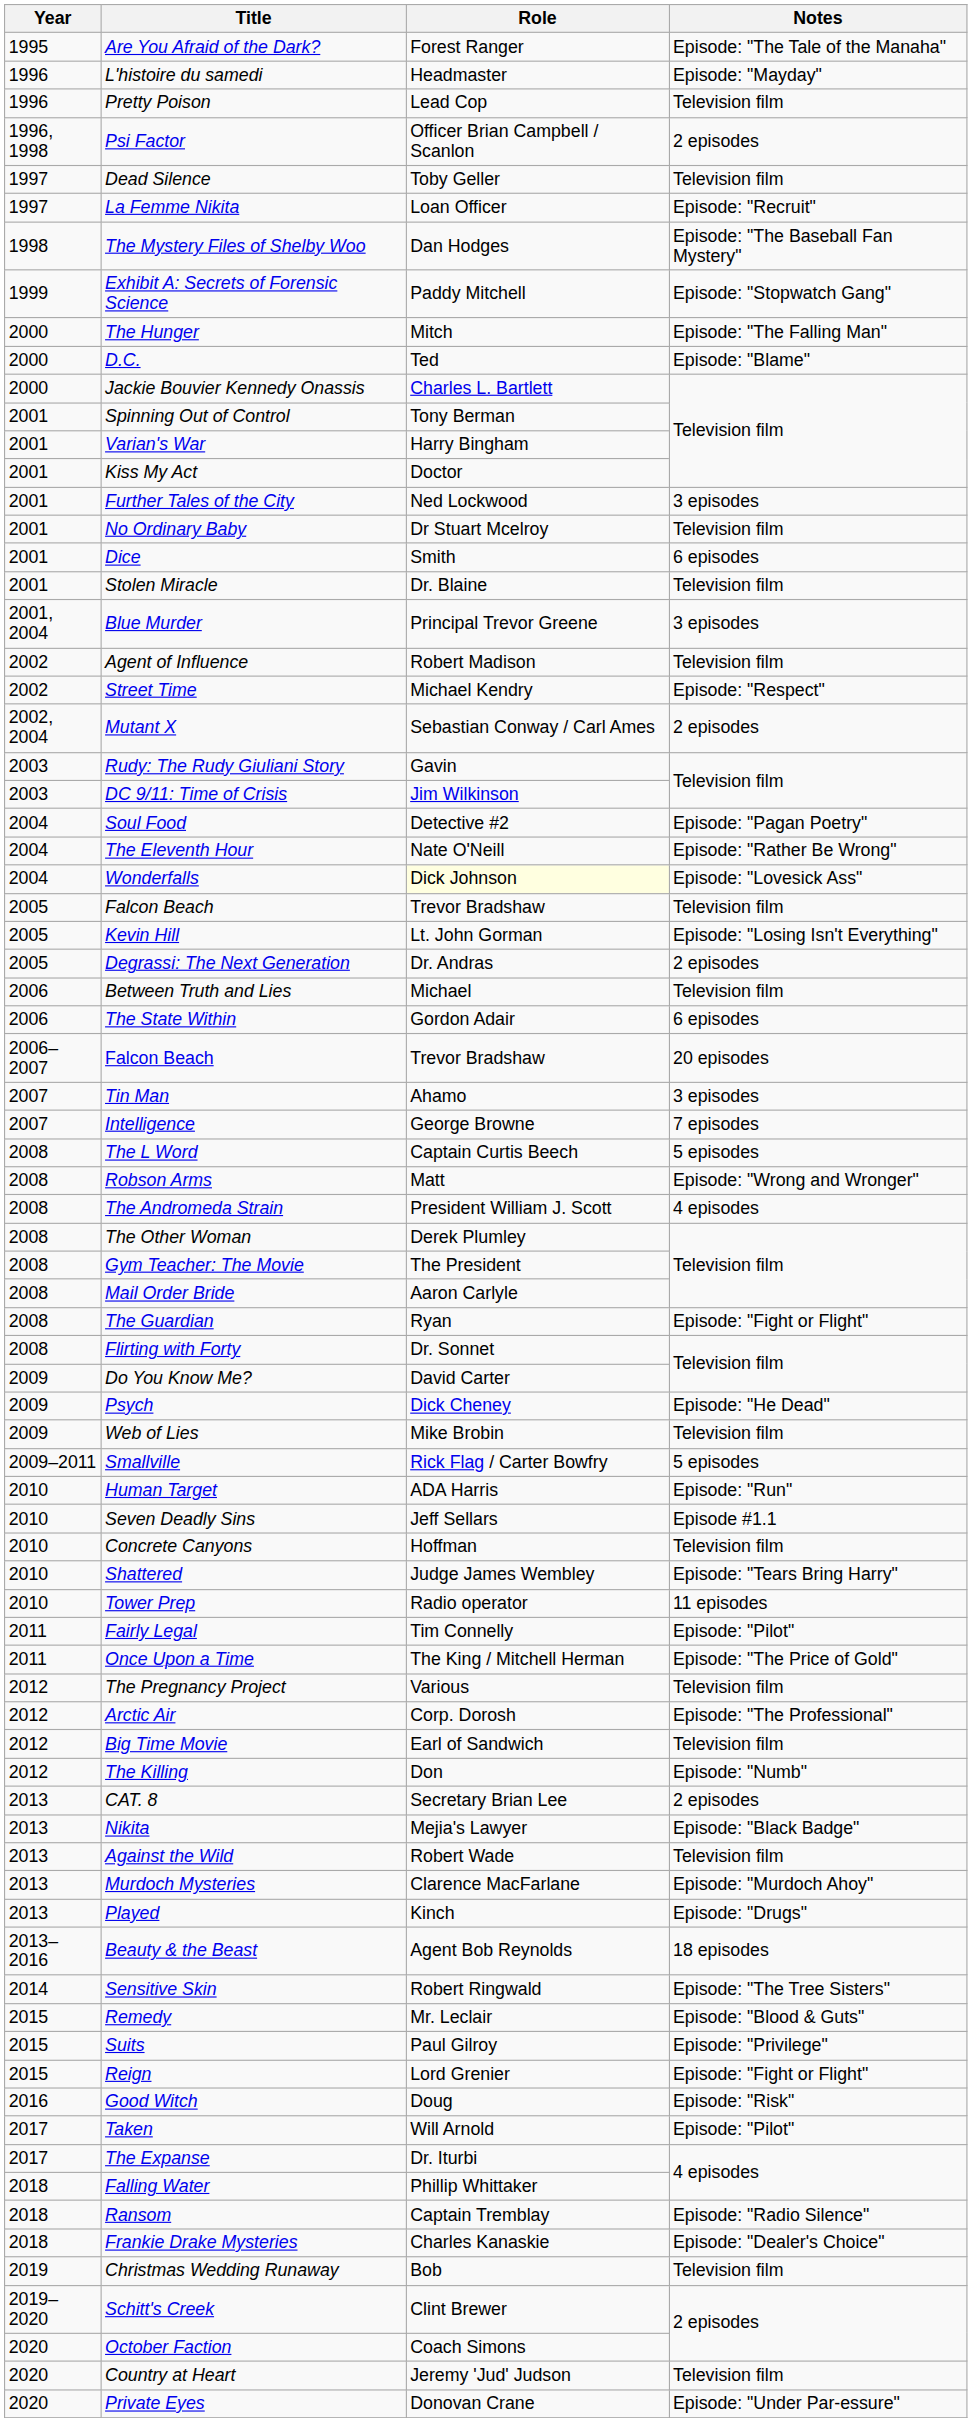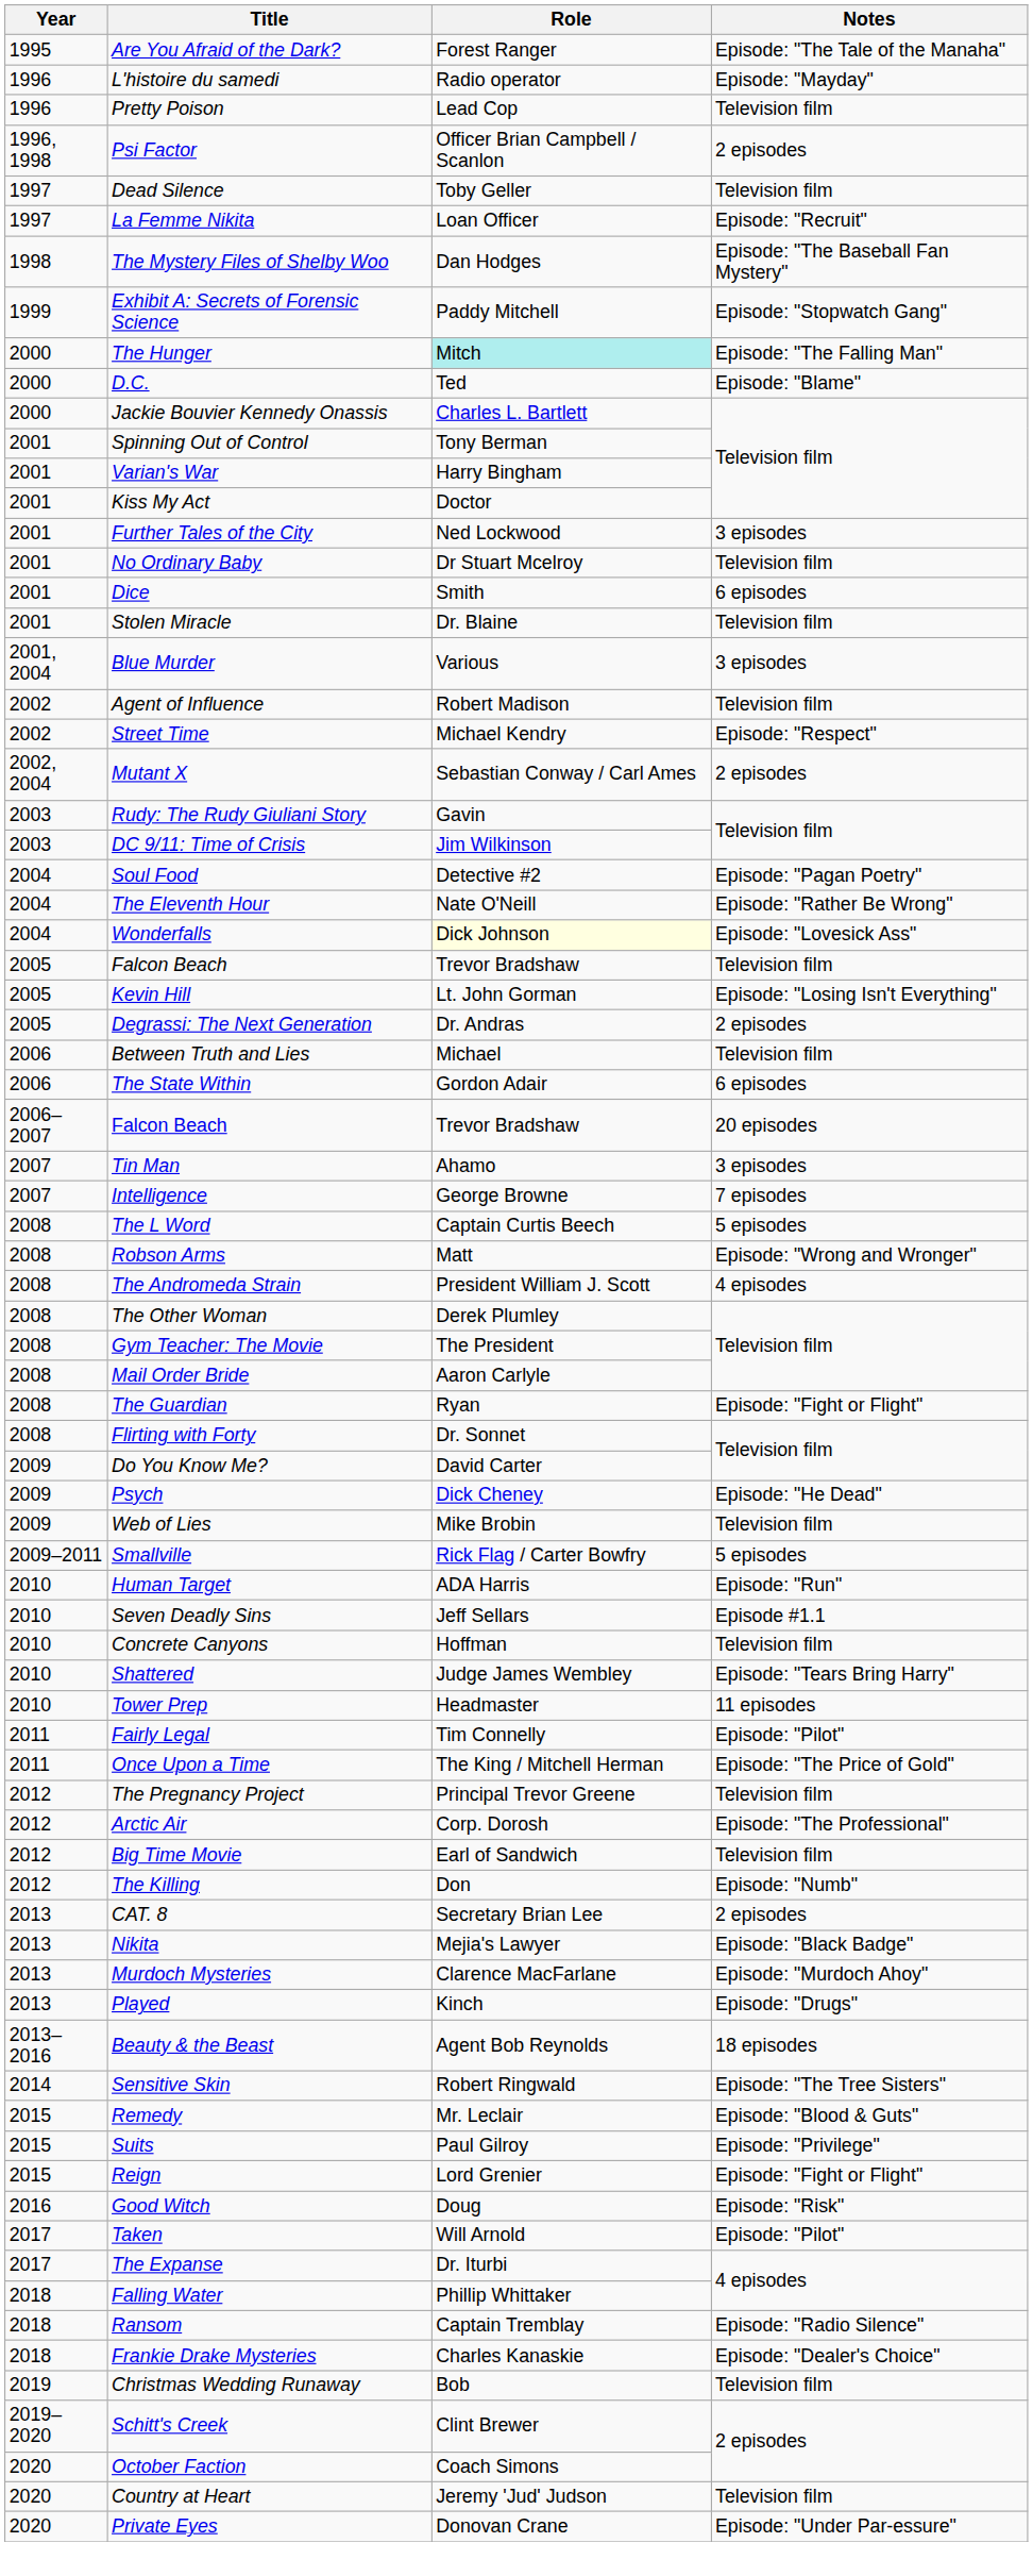L'histoire du samedi | Role: Headmaster -> Radio operator
The Hunger | Role: no background -> paleturquoise background
Blue Murder | Role: Principal Trevor Greene -> Various
Tower Prep | Role: Radio operator -> Headmaster
The Pregnancy Project | Role: Various -> Principal Trevor Greene
- row: 2013 | Against the Wild | Robert Wade | Television film
